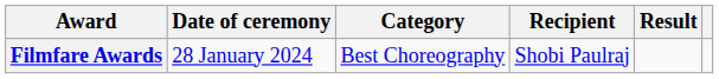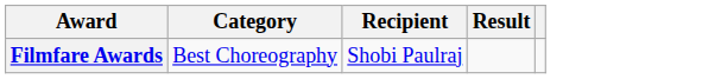- column: Date of ceremony | 28 January 2024
